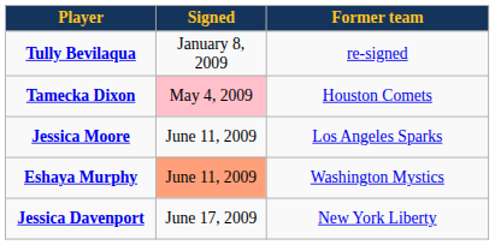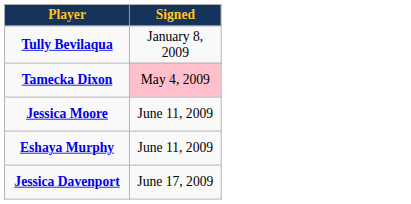- column: Former team | re-signed | Houston Comets | Los Angeles Sparks | Washington Mystics | New York Liberty
Eshaya Murphy | Signed: lightsalmon background -> no background
